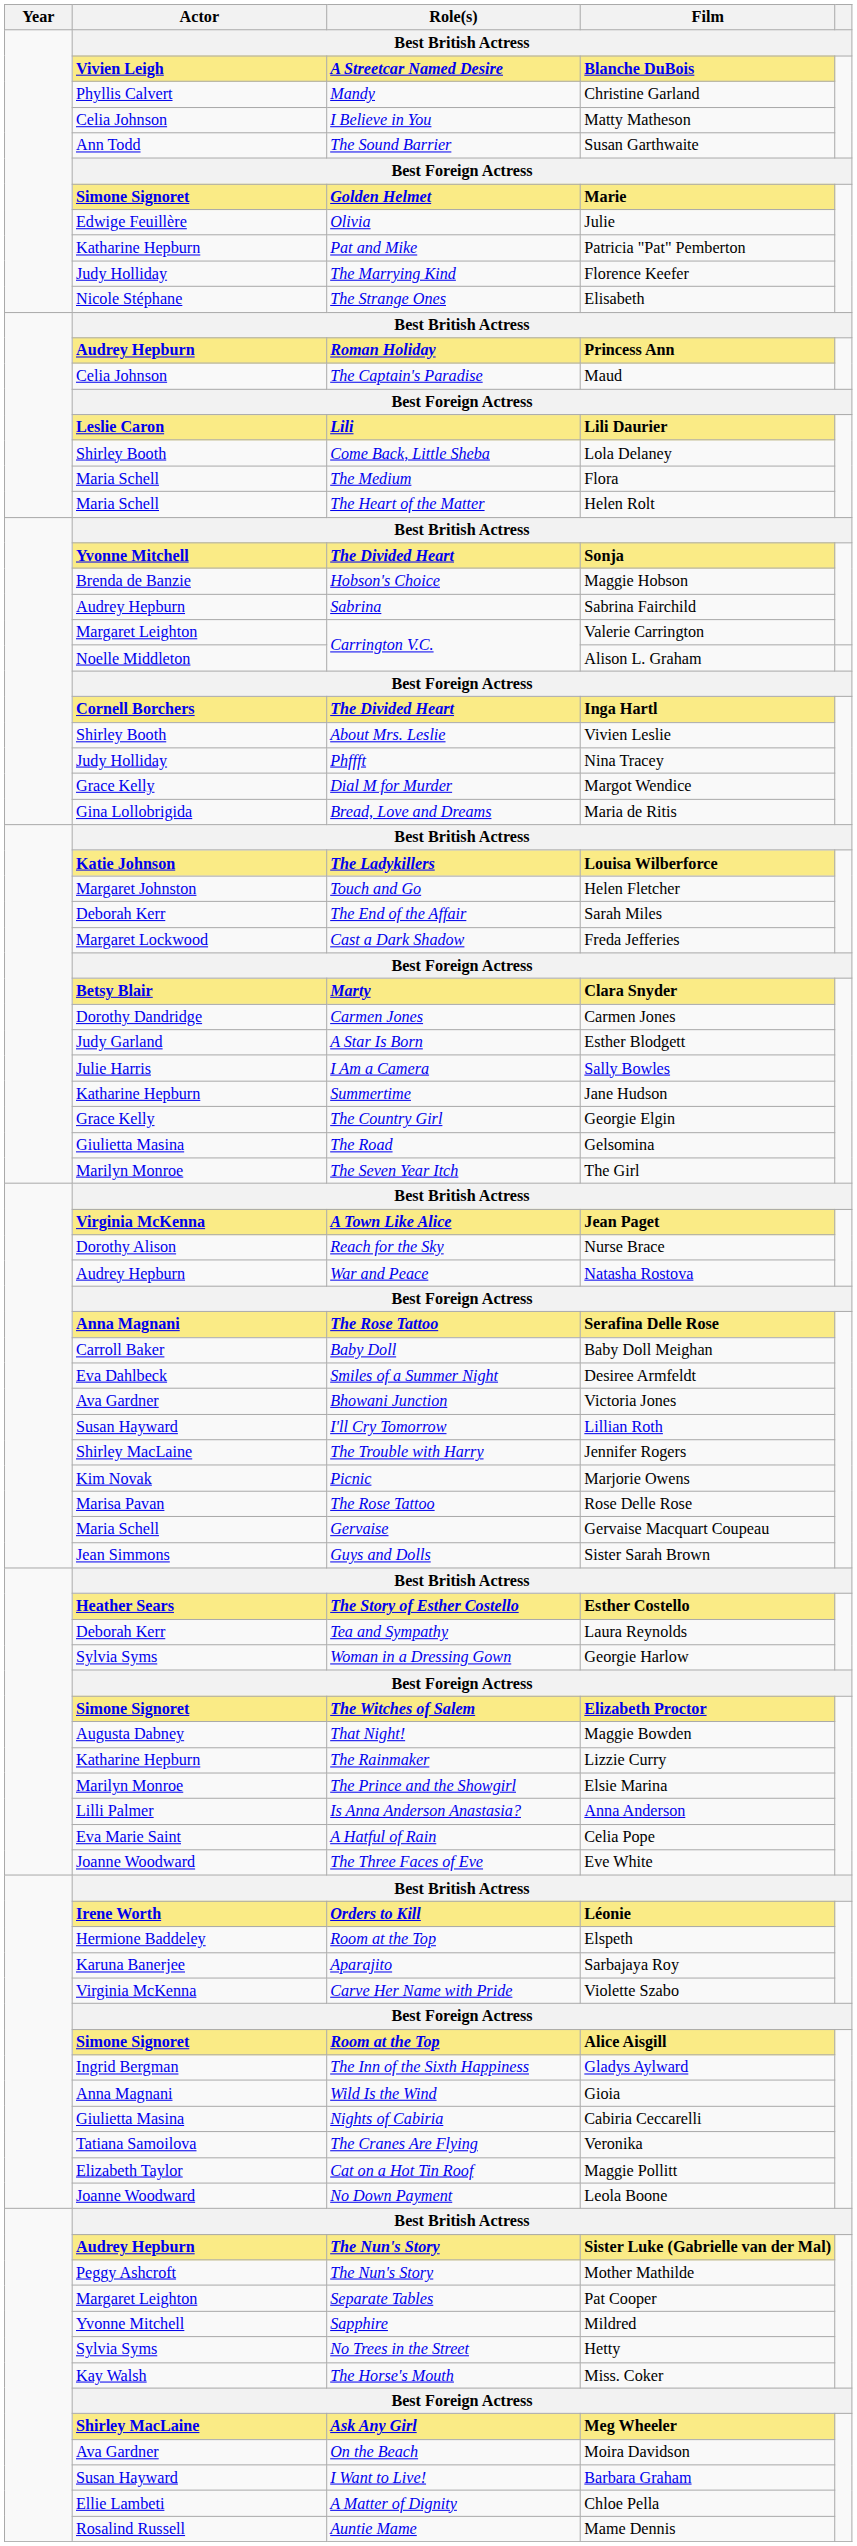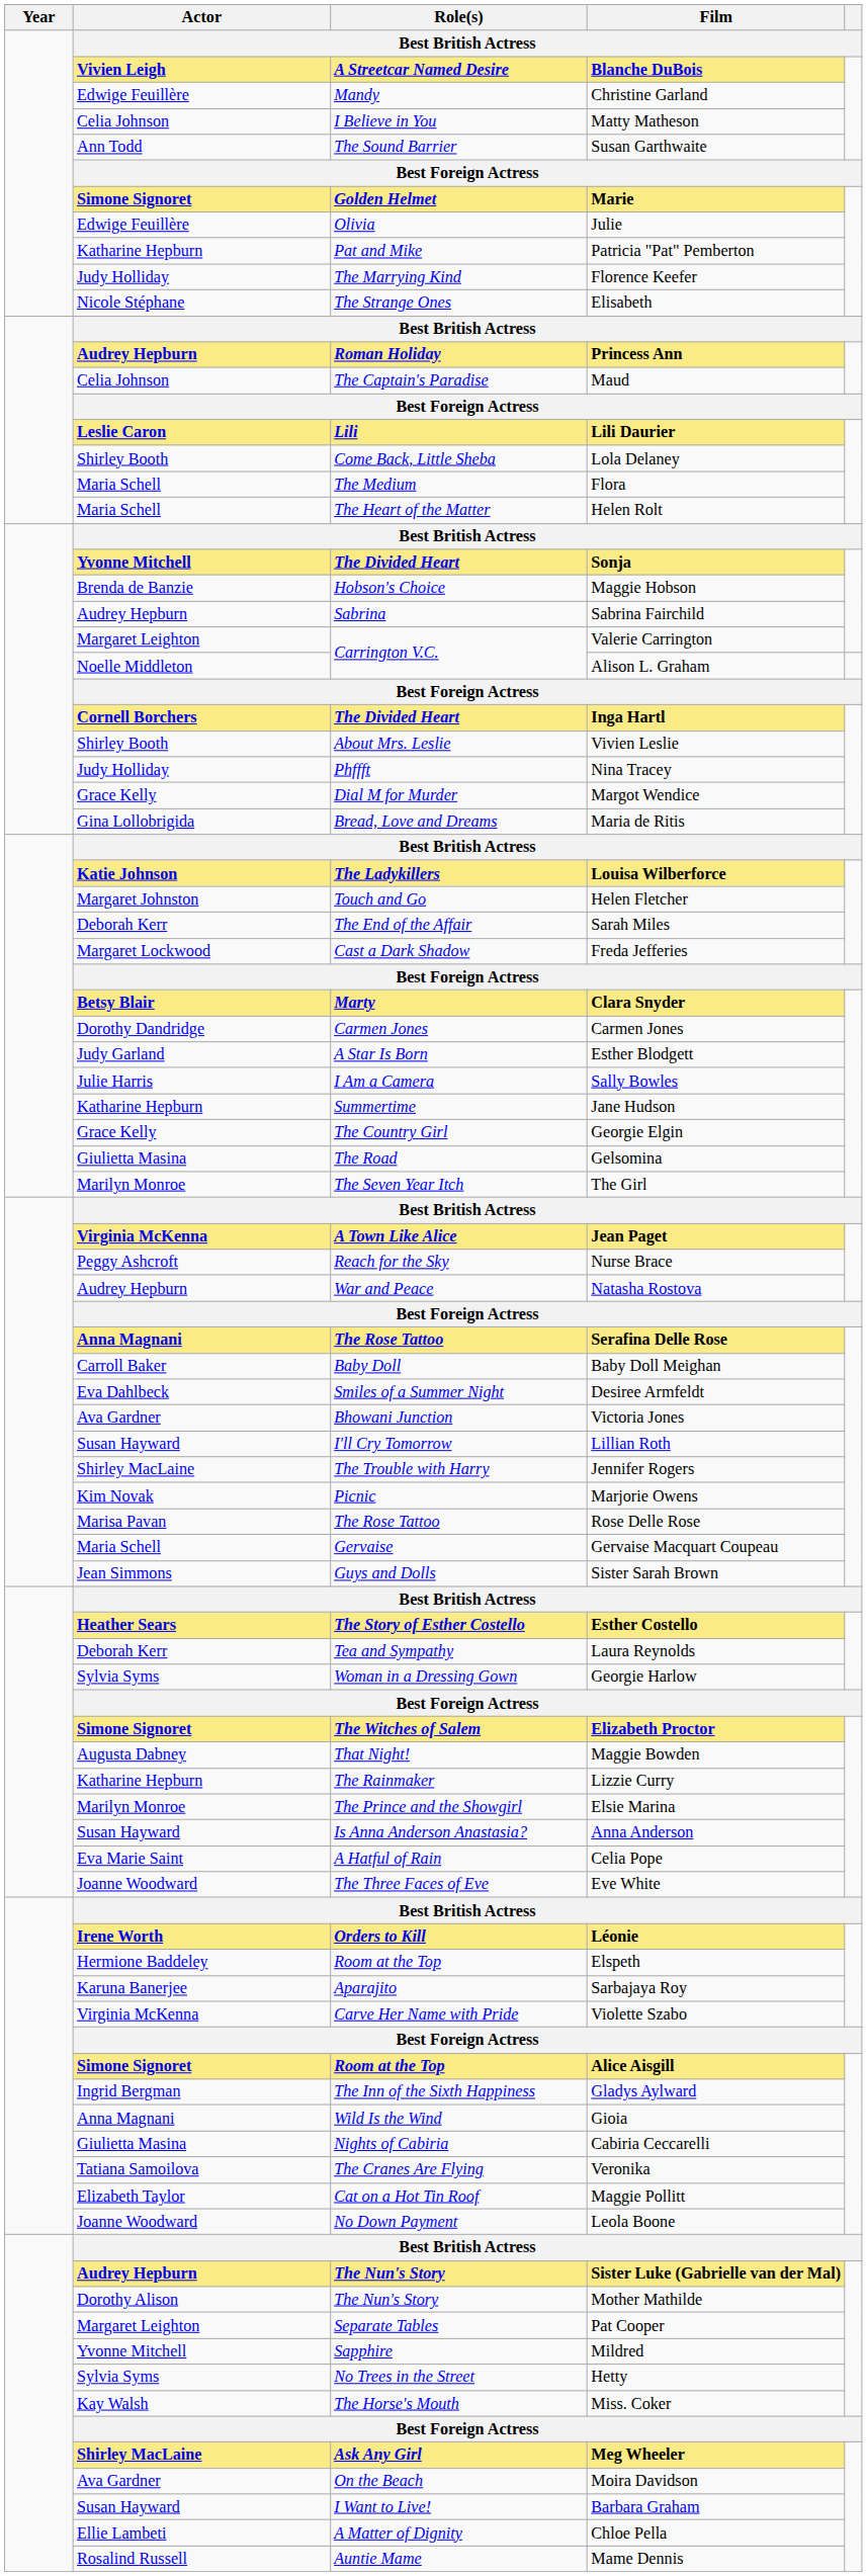Christine Garland | Actor: Phyllis Calvert -> Edwige Feuillère
Nurse Brace | Actor: Dorothy Alison -> Peggy Ashcroft
Anna Anderson | Actor: Lilli Palmer -> Susan Hayward
Mother Mathilde | Actor: Peggy Ashcroft -> Dorothy Alison
